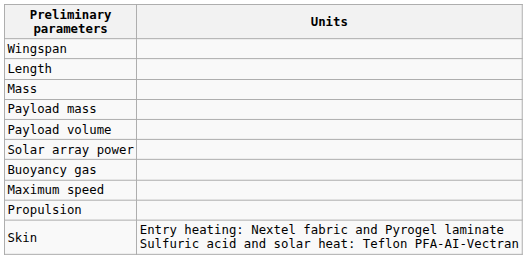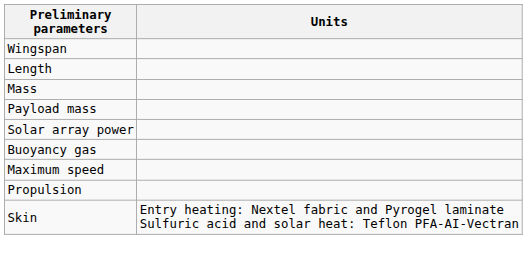- row: Payload volume
